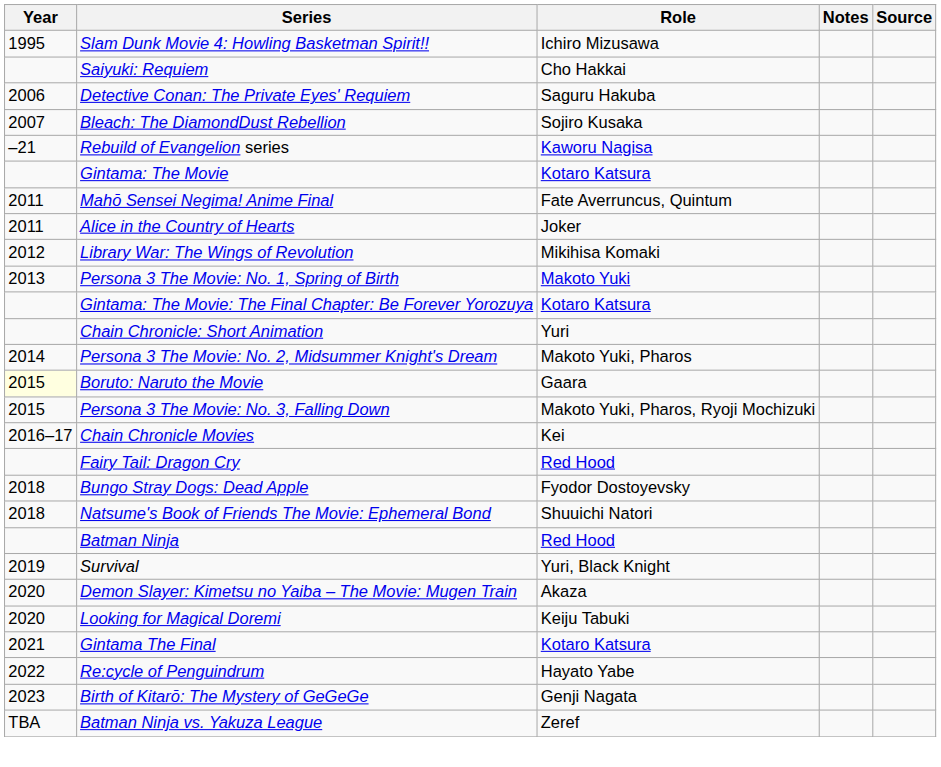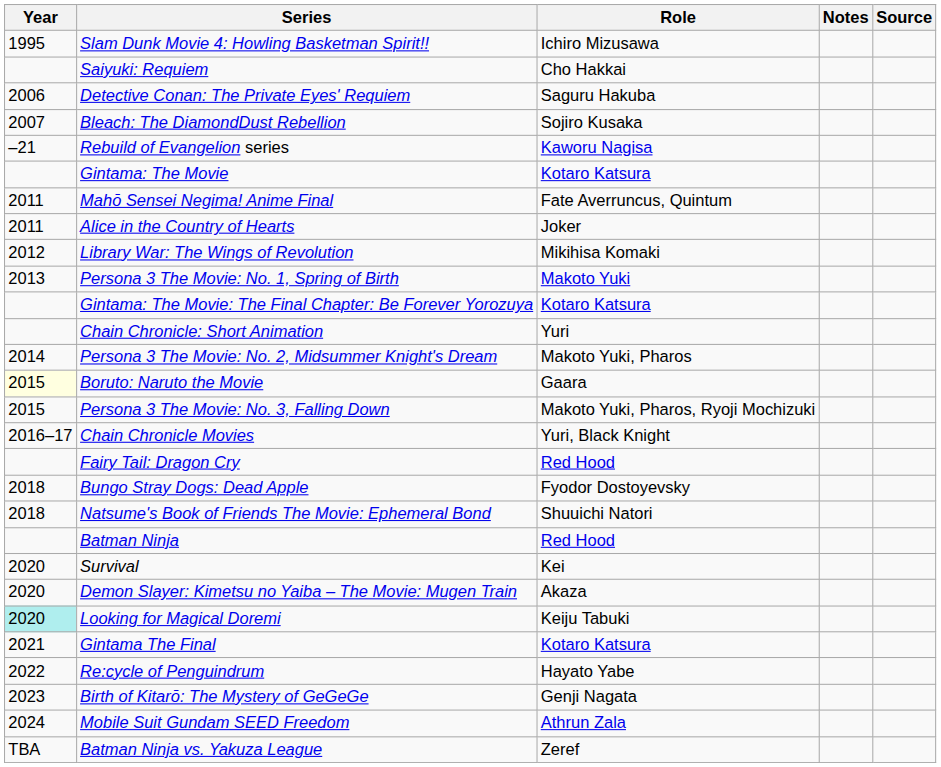Chain Chronicle Movies | Role: Kei -> Yuri, Black Knight
Survival | Year: 2019 -> 2020
Survival | Role: Yuri, Black Knight -> Kei
Looking for Magical Doremi | Year: no background -> paleturquoise background
+ row: 2024 | Mobile Suit Gundam SEED Freedom | Athrun Zala
